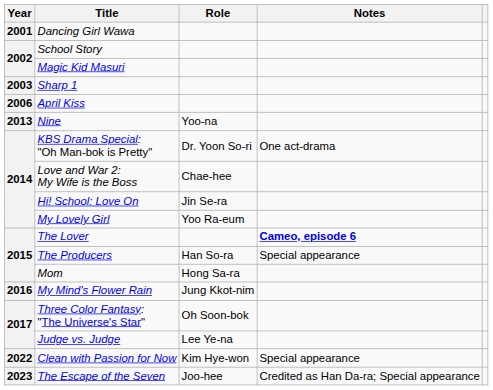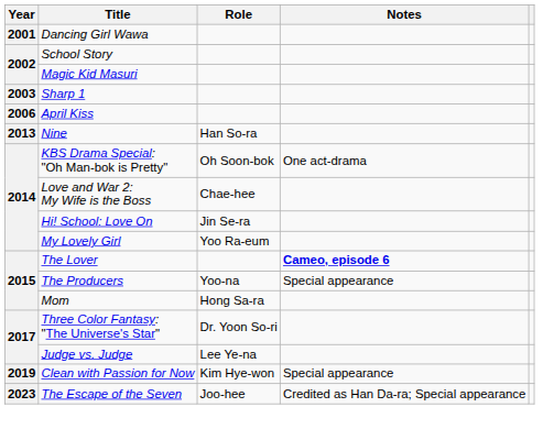Nine | Role: Yoo-na -> Han So-ra
KBS Drama Special: "Oh Man-bok is Pretty" | Role: Dr. Yoon So-ri -> Oh Soon-bok
The Producers | Role: Han So-ra -> Yoo-na
- row: 2016 | My Mind's Flower Rain | Jung Kkot-nim
Three Color Fantasy: "The Universe's Star" | Role: Oh Soon-bok -> Dr. Yoon So-ri
Clean with Passion for Now | Year: 2022 -> 2019
